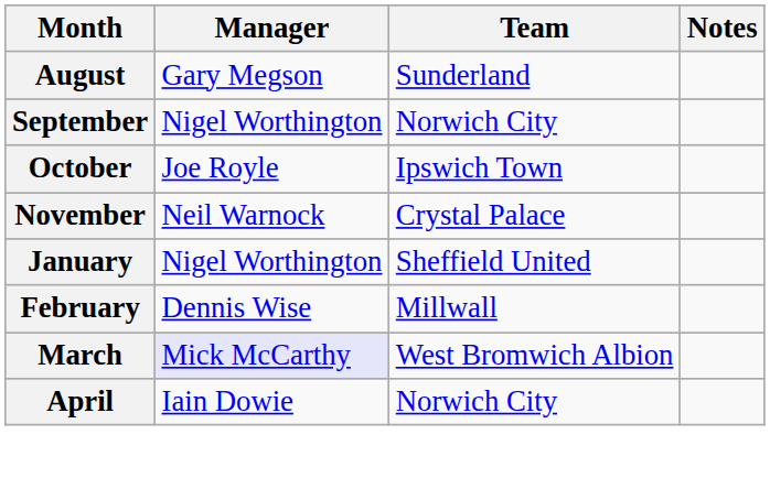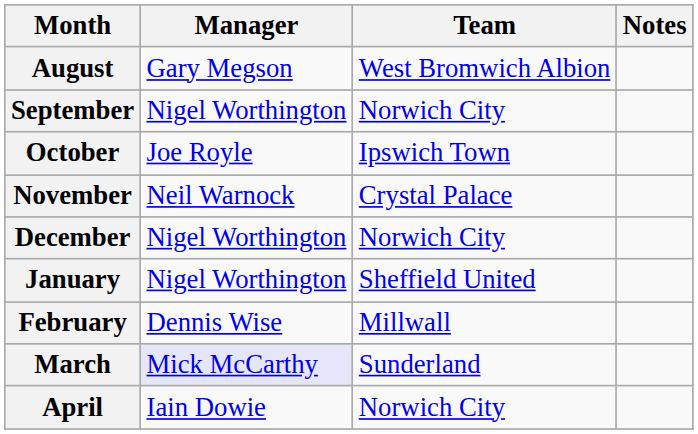August | Team: Sunderland -> West Bromwich Albion
+ row: December | Nigel Worthington | Norwich City
March | Team: West Bromwich Albion -> Sunderland
